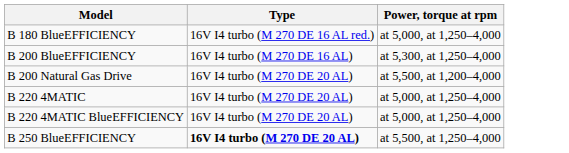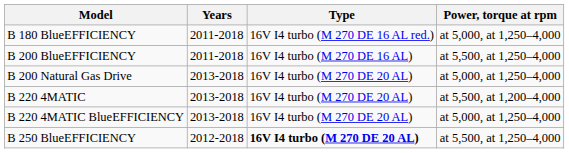+ column: Years | 2011-2018 | 2011-2018 | 2013-2018 | 2013-2018 | 2013-2018 | 2012-2018
B 200 BlueEFFICIENCY | Power, torque at rpm: at 5,300, at 1,250–4,000 -> at 5,500, at 1,250–4,000
B 200 Natural Gas Drive | Power, torque at rpm: at 5,500, at 1,200–4,000 -> at 5,000, at 1,250–4,000
B 220 4MATIC | Power, torque at rpm: at 5,000, at 1,250–4,000 -> at 5,500, at 1,200–4,000
